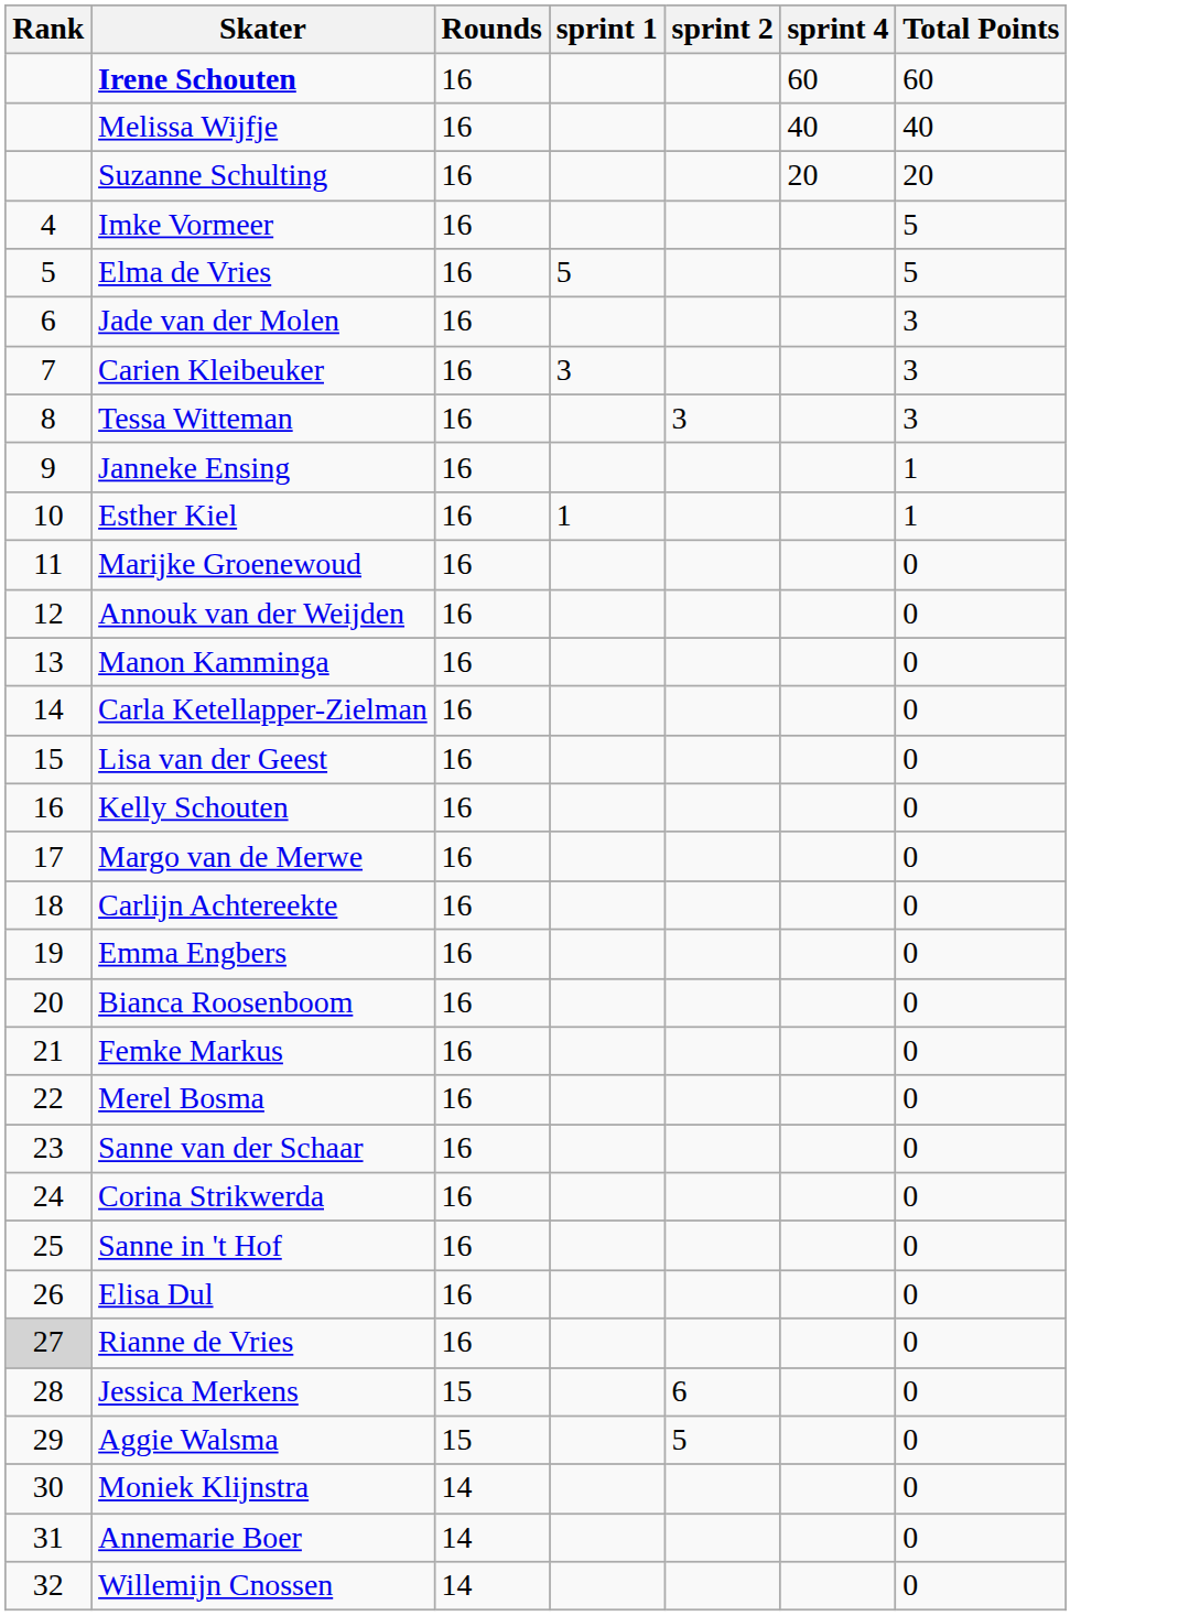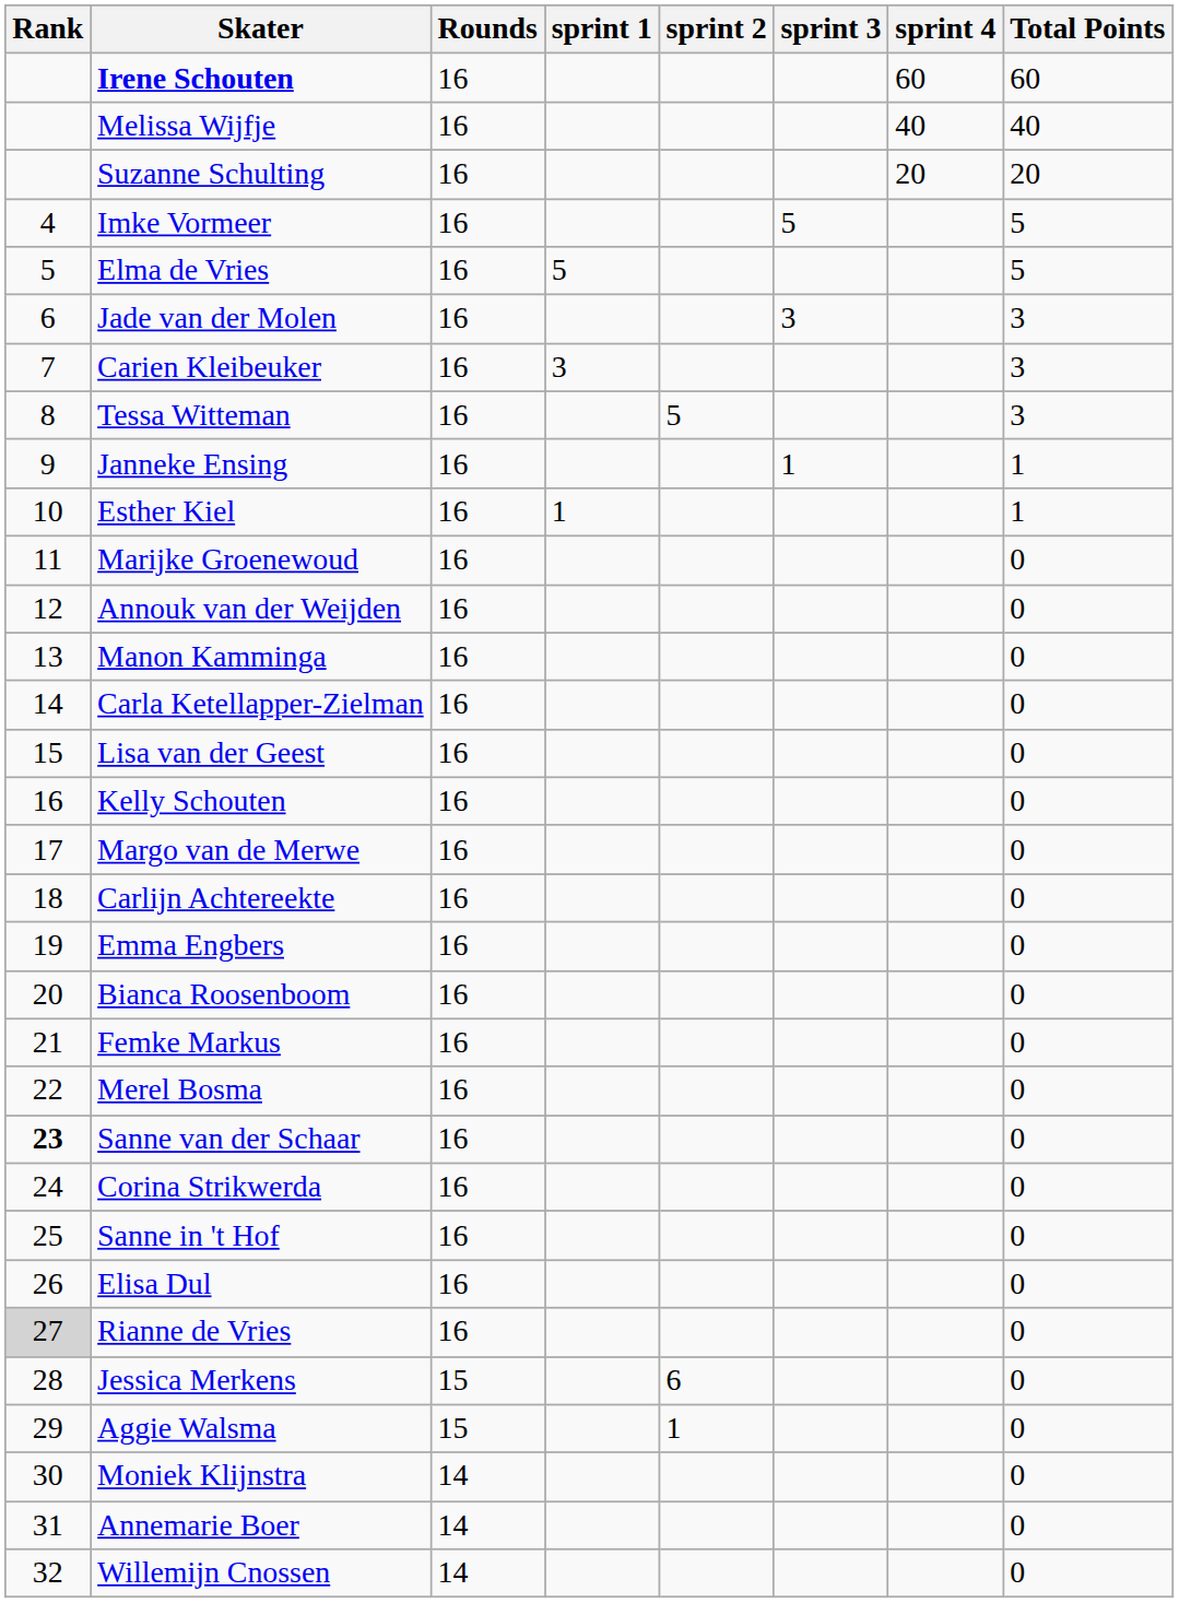+ column: sprint 3 | 5 | 3 | 1
Tessa Witteman | sprint 2: 3 -> 5
Sanne van der Schaar | Rank: normal -> bold
Aggie Walsma | sprint 2: 5 -> 1
